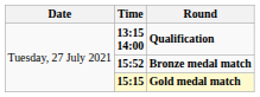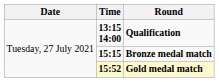Bronze medal match | Time: 15:52 -> 15:15
Gold medal match | Time: 15:15 -> 15:52
